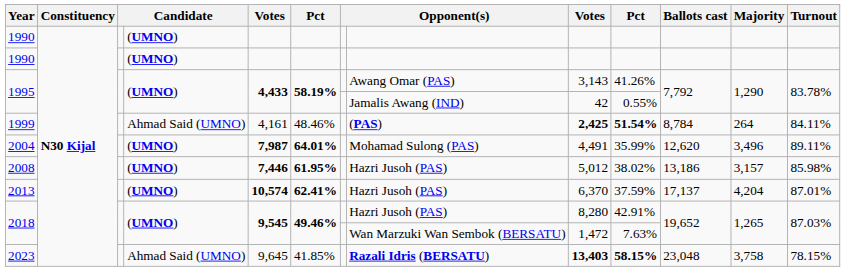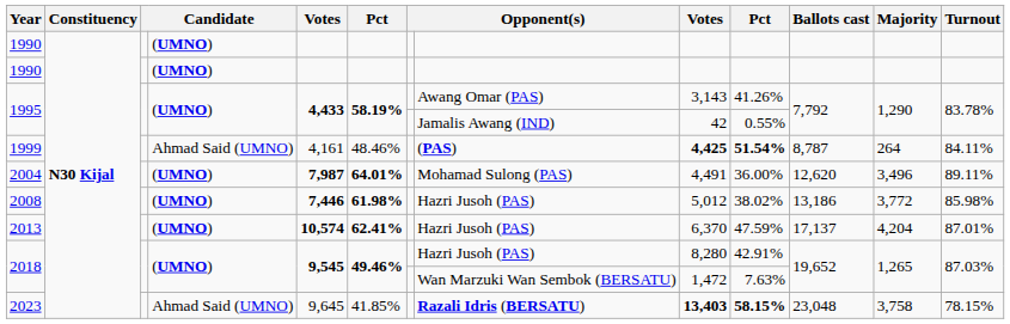1999 | column 9: 2,425 -> 4,425
1999 | Ballots cast: 8,784 -> 8,787
2004 | column 10: 35.99% -> 36.00%
2008 | column 6: 61.95% -> 61.98%
2008 | Majority: 3,157 -> 3,772
2013 | column 10: 37.59% -> 47.59%
